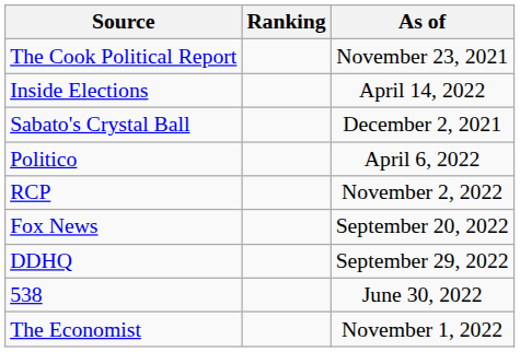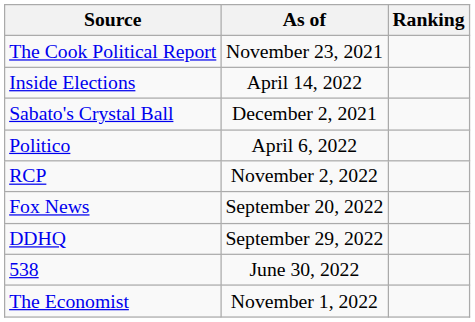columns swapped: Ranking <-> As of
